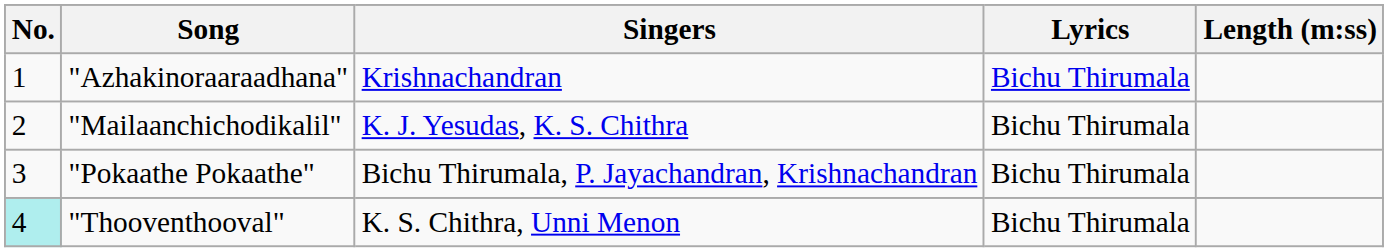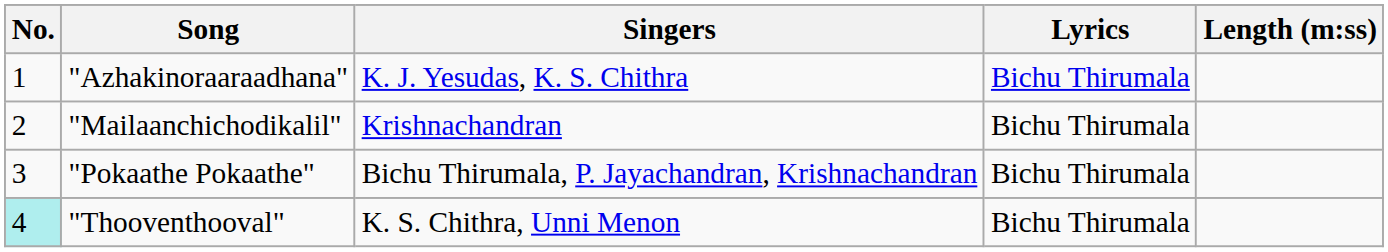"Azhakinoraaraadhana" | Singers: Krishnachandran -> K. J. Yesudas, K. S. Chithra
"Mailaanchichodikalil" | Singers: K. J. Yesudas, K. S. Chithra -> Krishnachandran
